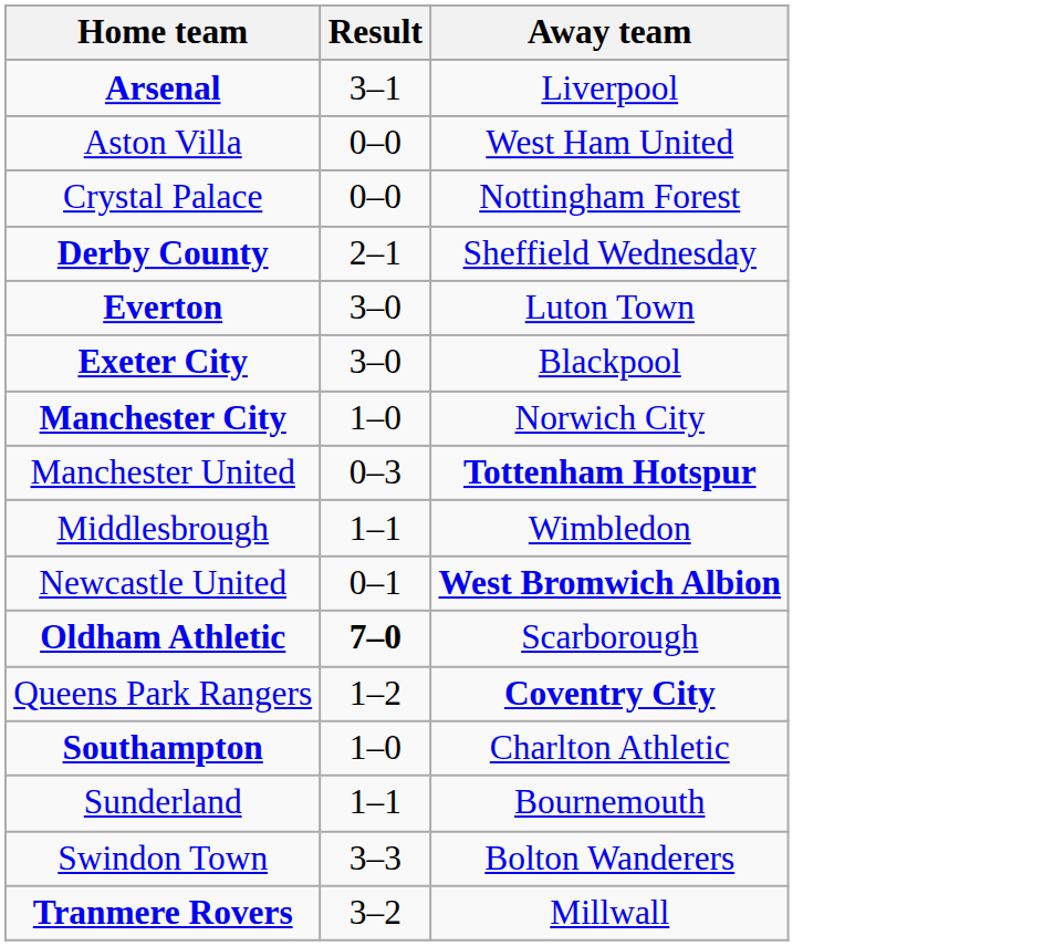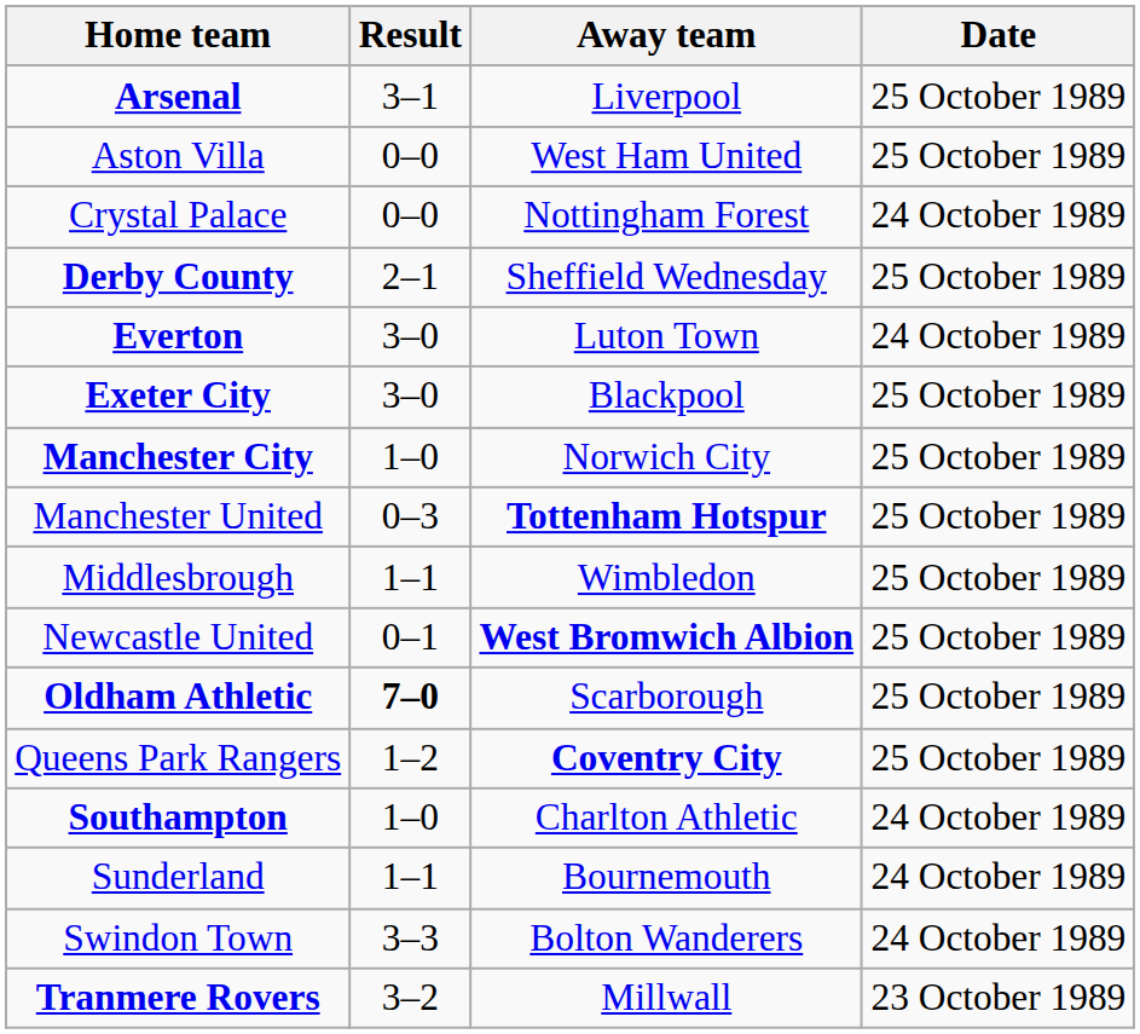+ column: Date | 25 October 1989 | 25 October 1989 | 24 October 1989 | 25 October 1989 | 24 October 1989 | 25 October 1989 | 25 October 1989 | 25 October 1989 | 25 October 1989 | 25 October 1989 | 25 October 1989 | 25 October 1989 | 24 October 1989 | 24 October 1989 | 24 October 1989 | 23 October 1989
